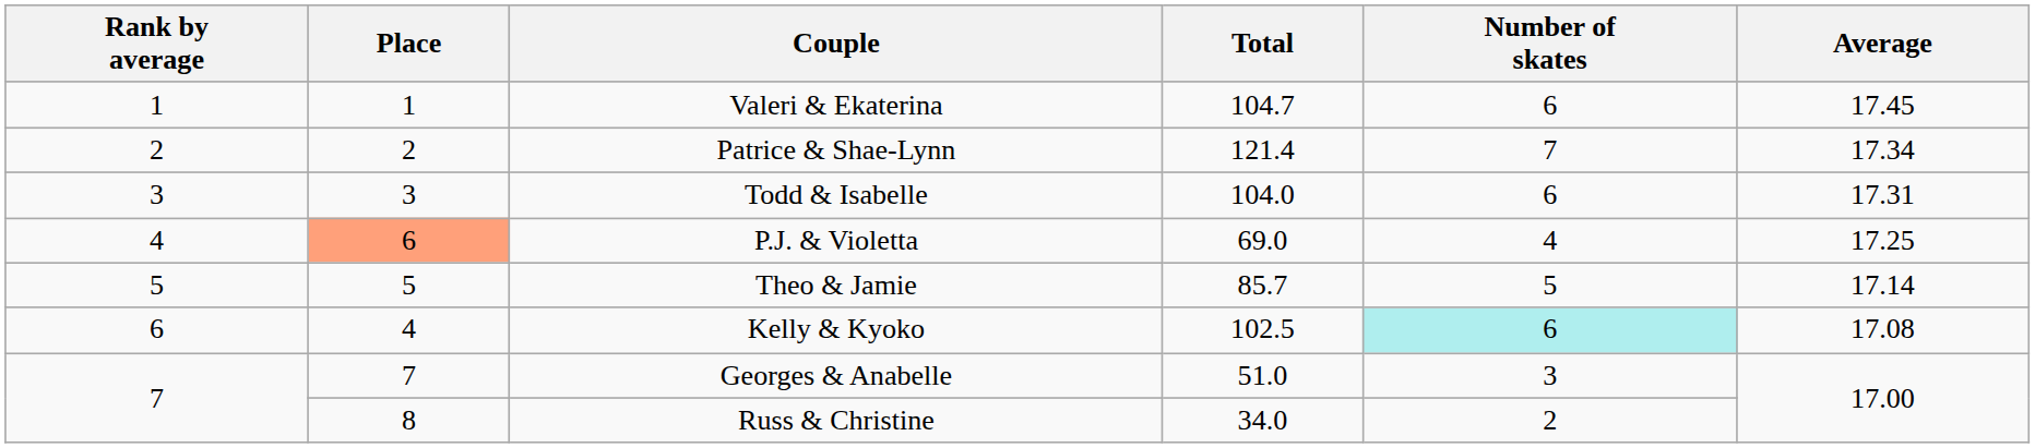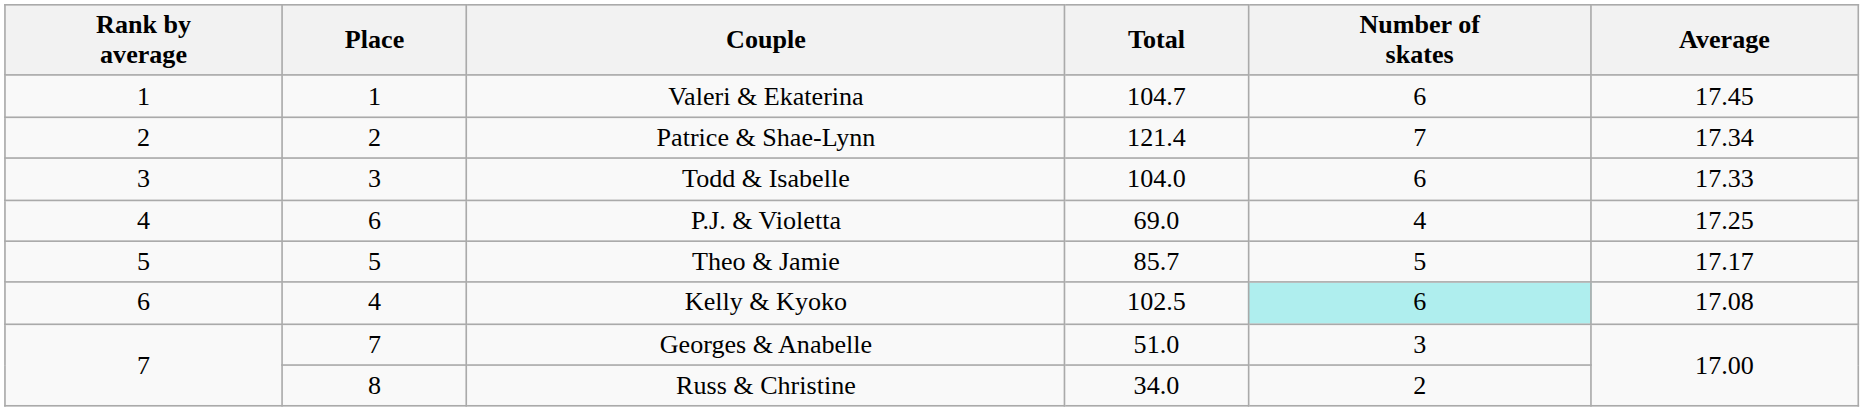Todd & Isabelle | Average: 17.31 -> 17.33
P.J. & Violetta | Place: lightsalmon background -> no background
Theo & Jamie | Average: 17.14 -> 17.17
